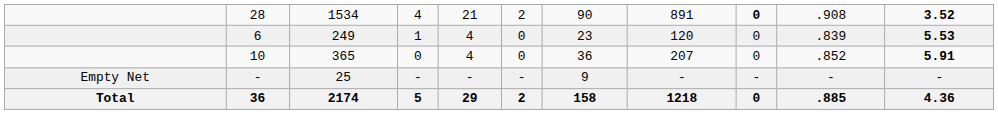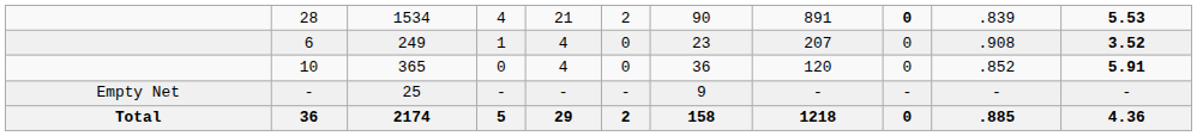28 | column 10: .908 -> .839
28 | column 11: 3.52 -> 5.53
6 | column 8: 120 -> 207
6 | column 10: .839 -> .908
6 | column 11: 5.53 -> 3.52
10 | column 8: 207 -> 120
